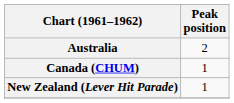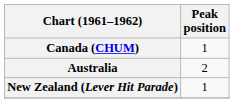rows swapped: Australia <-> Canada (CHUM)
